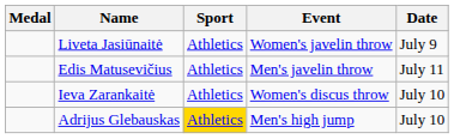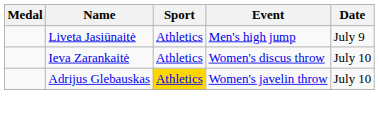Liveta Jasiūnaitė | Event: Women's javelin throw -> Men's high jump
- row: Edis Matusevičius | Athletics | Men's javelin throw | July 11
Adrijus Glebauskas | Event: Men's high jump -> Women's javelin throw
